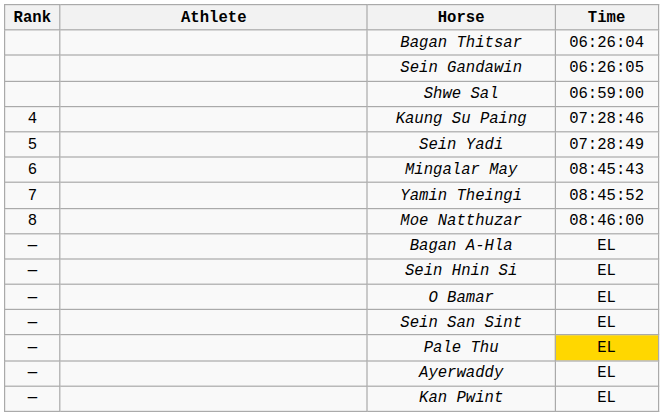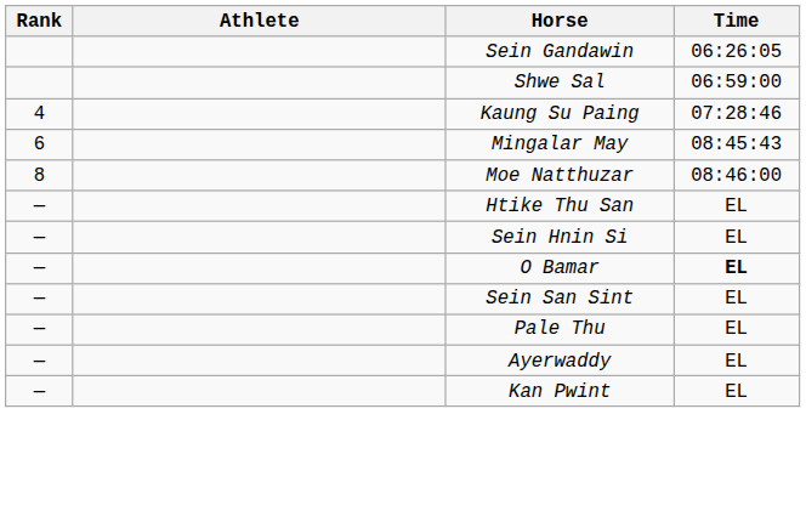- row: Bagan Thitsar | 06:26:04
- row: 5 | Sein Yadi | 07:28:49
- row: 7 | Yamin Theingi | 08:45:52
- row: — | Bagan A-Hla | EL
+ row: — | Htike Thu San | EL
O Bamar | Time: normal -> bold
Pale Thu | Time: gold background -> no background
